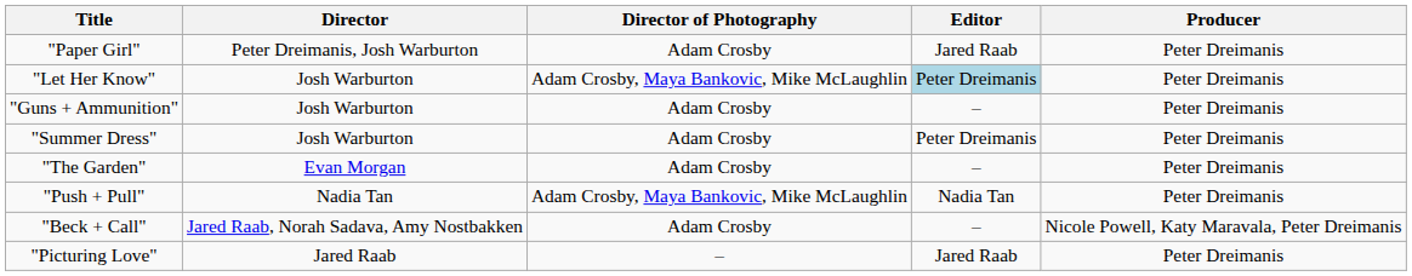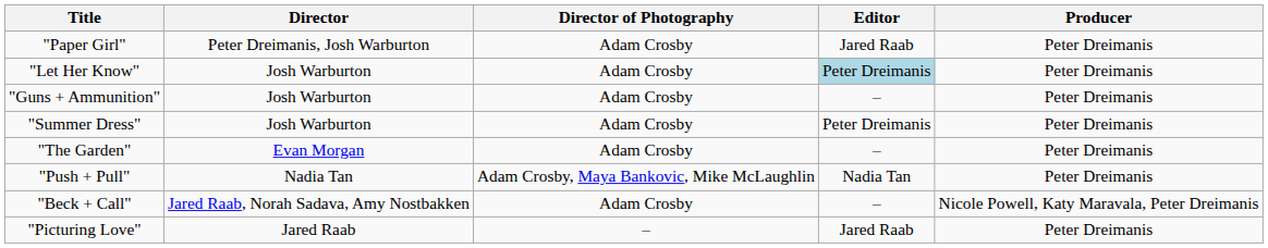"Let Her Know" | Director of Photography: Adam Crosby, Maya Bankovic, Mike McLaughlin -> Adam Crosby
